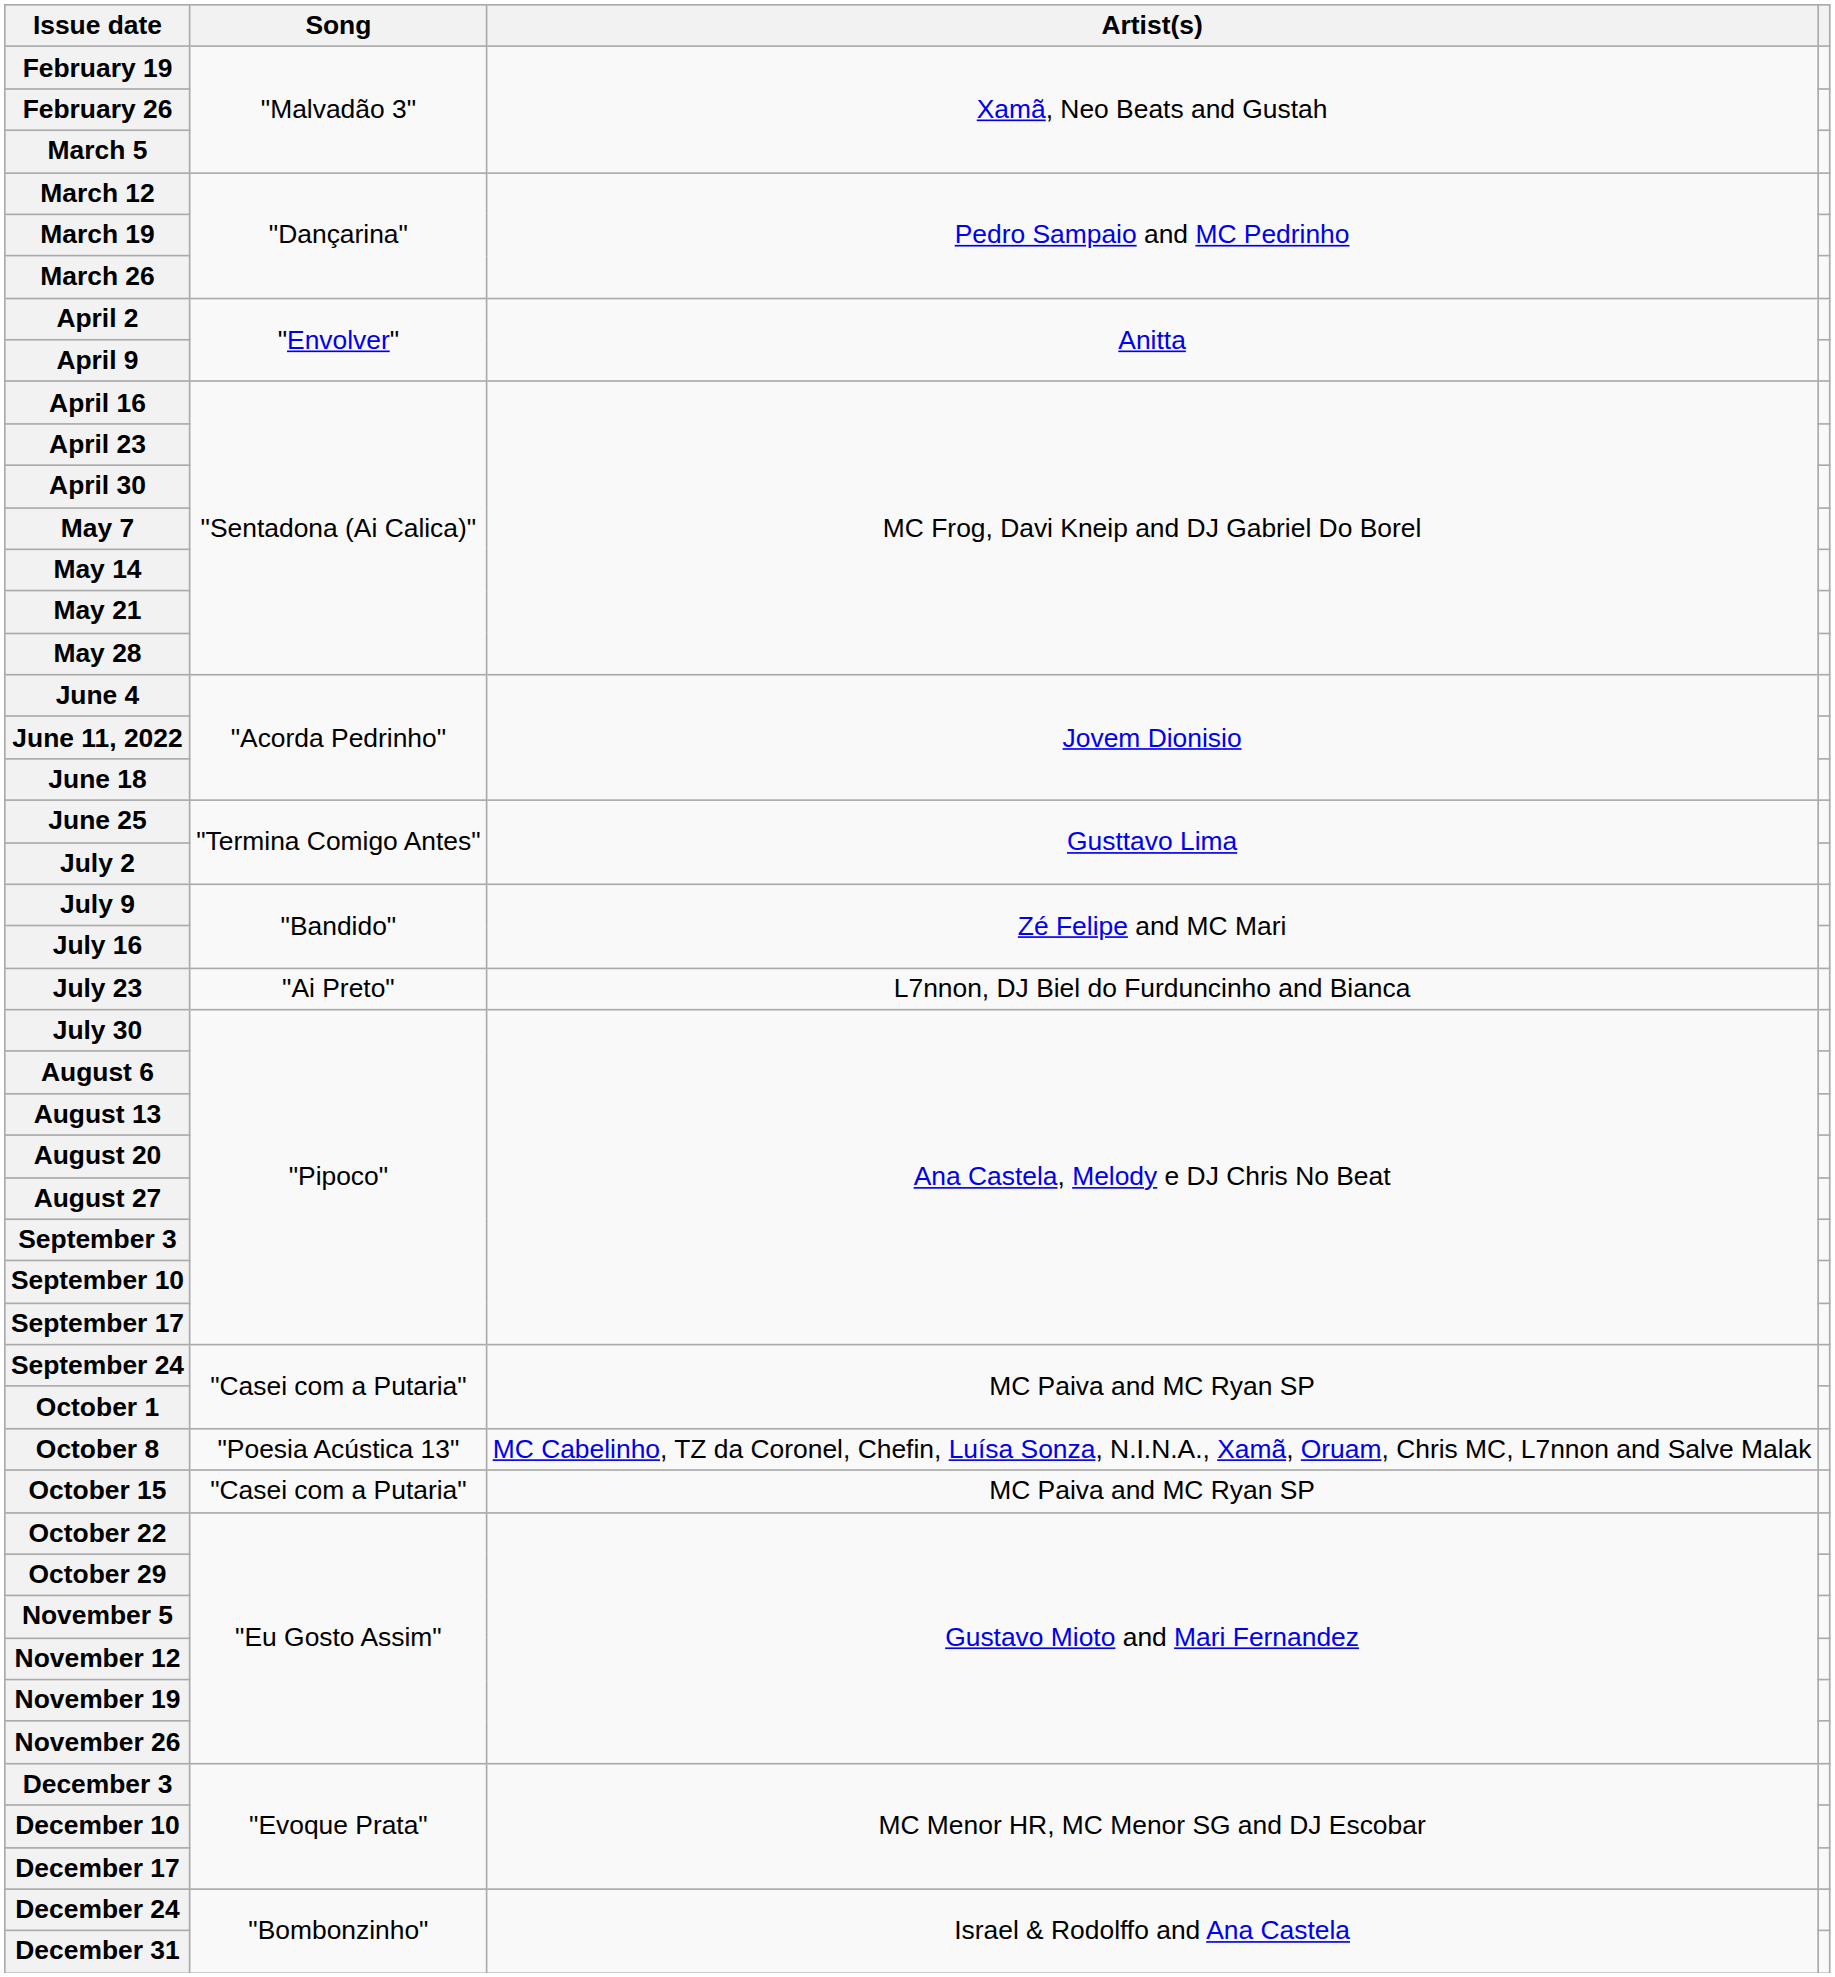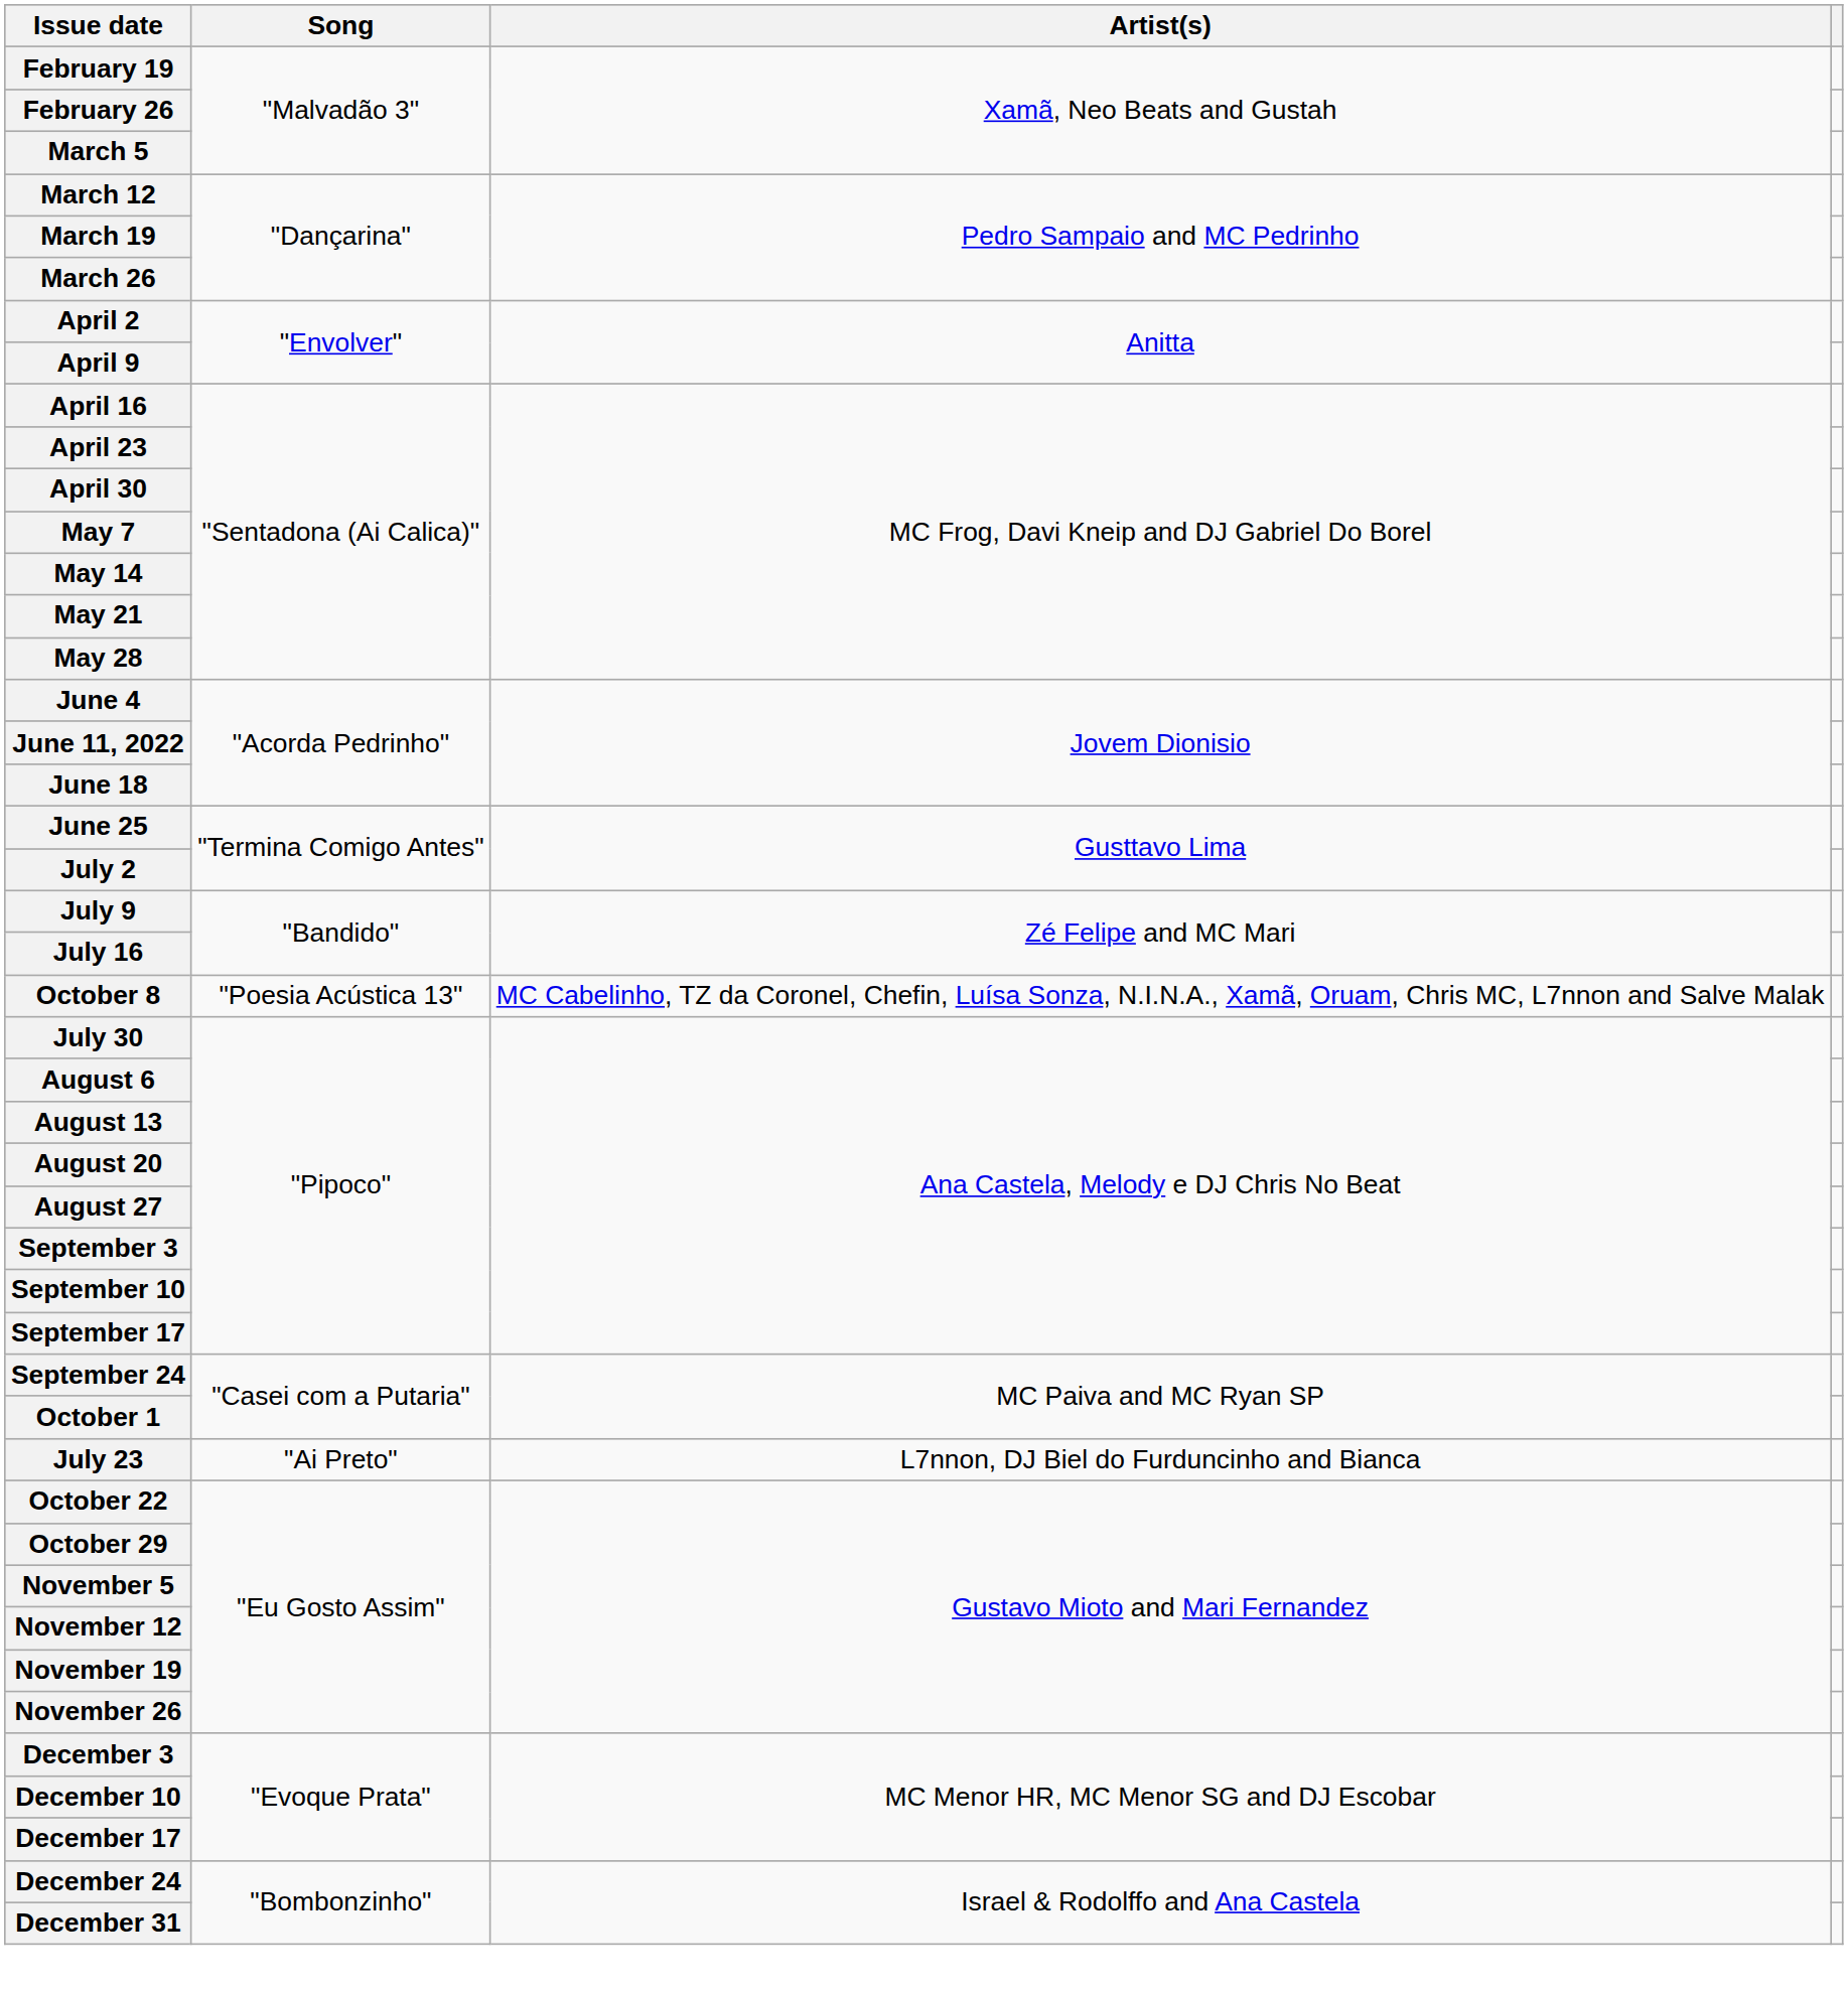rows swapped: July 23 <-> October 8
- row: October 15 | "Casei com a Putaria" | MC Paiva and MC Ryan SP
